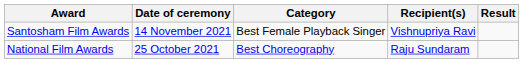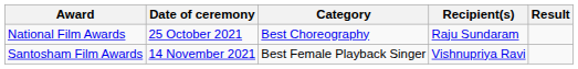rows swapped: National Film Awards <-> Santosham Film Awards
